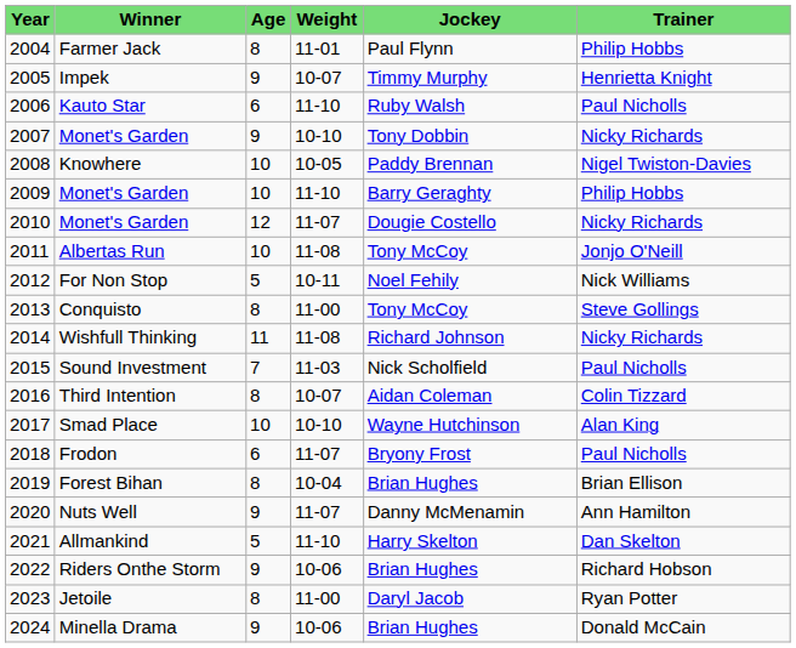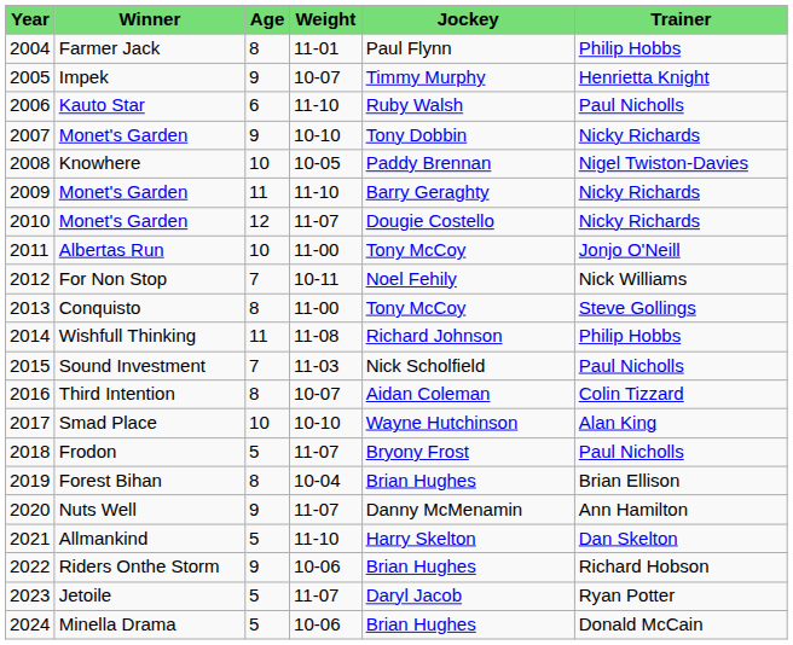2009 / Monet's Garden | Age: 10 -> 11
2009 / Monet's Garden | Trainer: Philip Hobbs -> Nicky Richards
Albertas Run | Weight: 11-08 -> 11-00
For Non Stop | Age: 5 -> 7
Wishfull Thinking | Trainer: Nicky Richards -> Philip Hobbs
Frodon | Age: 6 -> 5
Jetoile | Age: 8 -> 5
Jetoile | Weight: 11-00 -> 11-07
Minella Drama | Age: 9 -> 5
